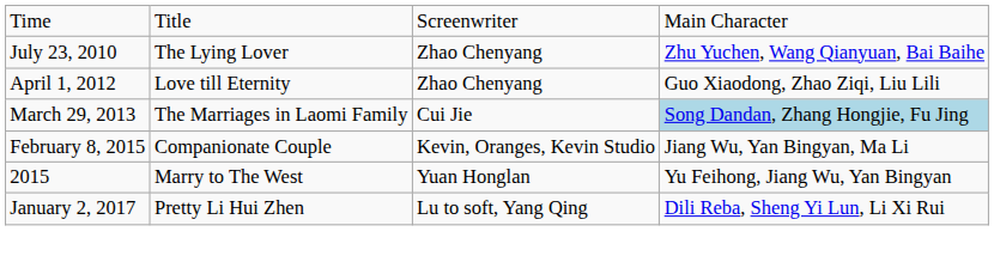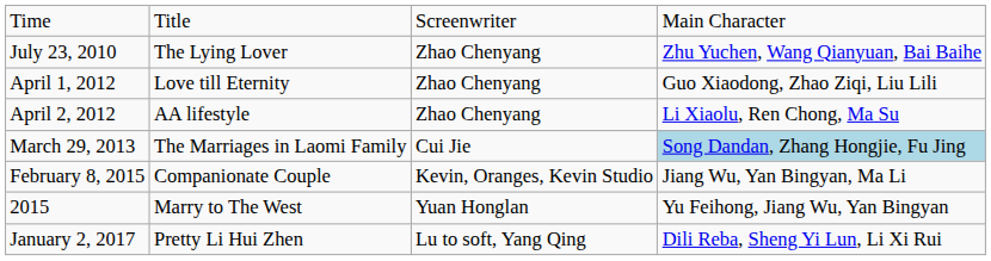+ row: April 2, 2012 | AA lifestyle | Zhao Chenyang | Li Xiaolu, Ren Chong, Ma Su
